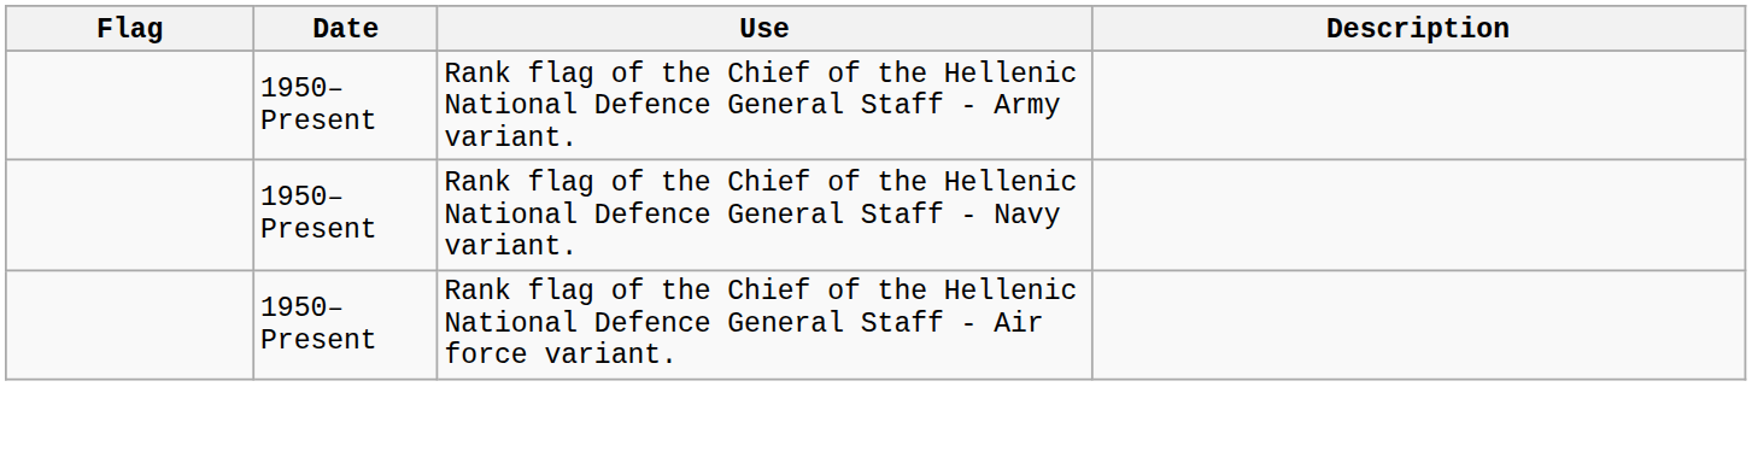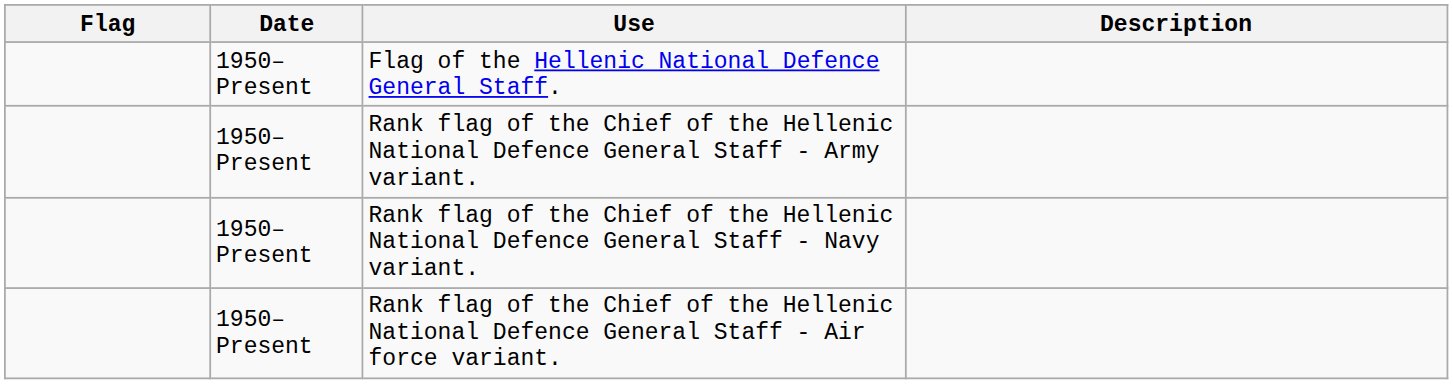+ row: 1950–Present | Flag of the Hellenic National Defence General Staff.
